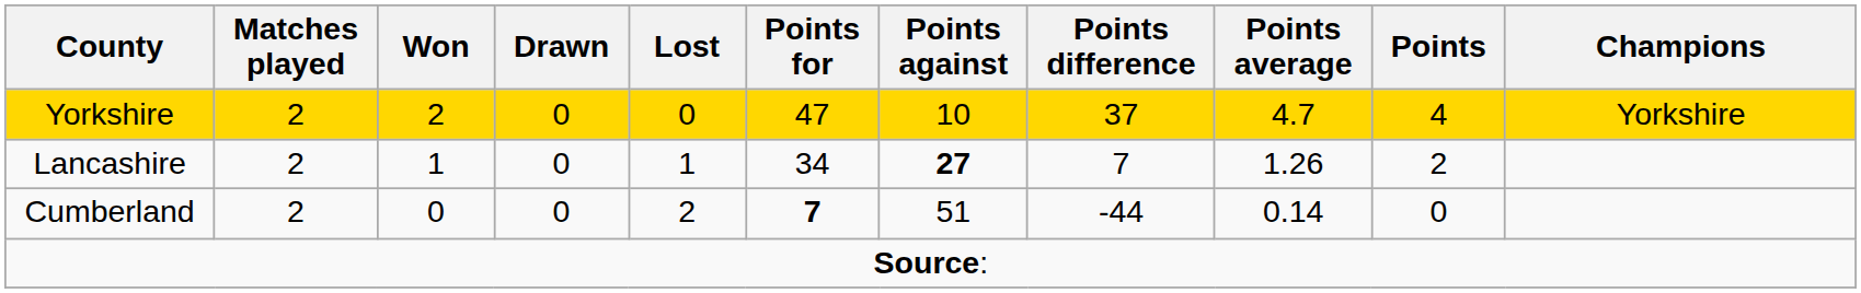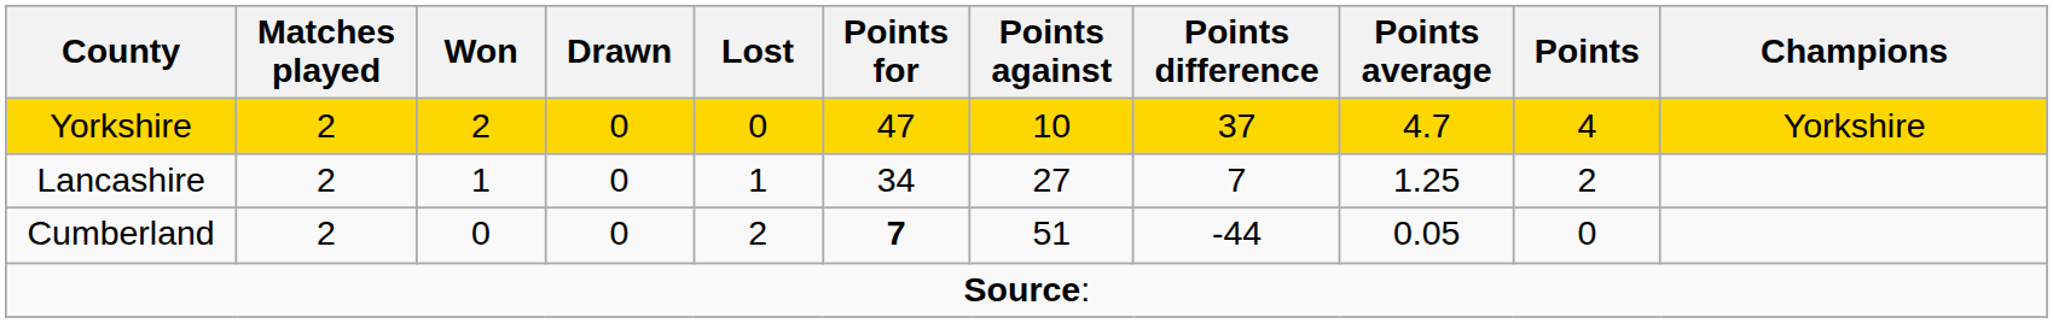Lancashire | Points against: bold -> normal
Lancashire | Points average: 1.26 -> 1.25
Cumberland | Points average: 0.14 -> 0.05
